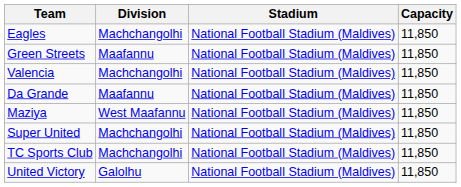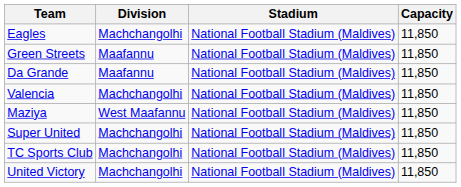rows swapped: Valencia <-> Da Grande
United Victory | Division: Galolhu -> Machchangolhi
